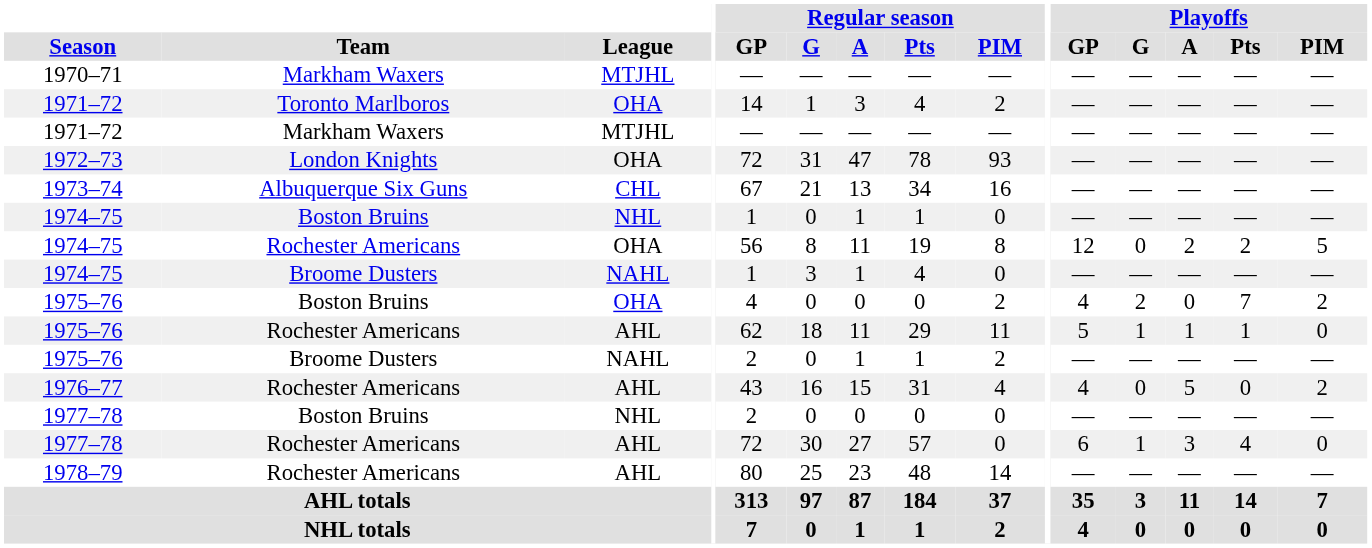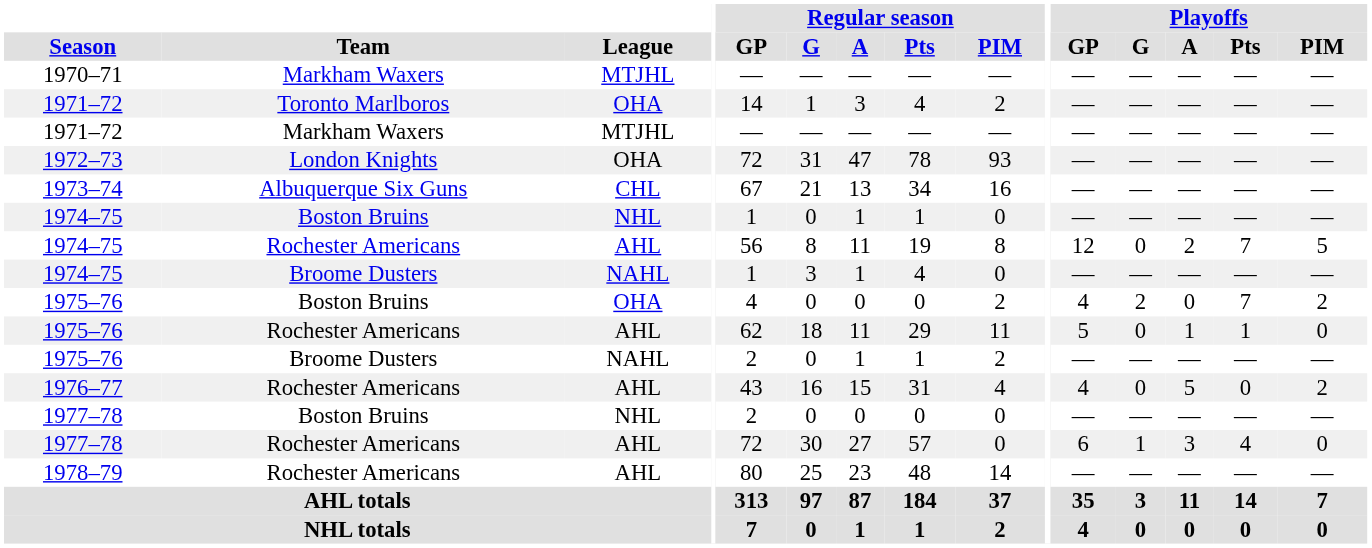1974–75 / Rochester Americans | League: OHA -> AHL
1974–75 / Rochester Americans | Playoffs / Pts: 2 -> 7
1975–76 / Rochester Americans | Playoffs / G: 1 -> 0
